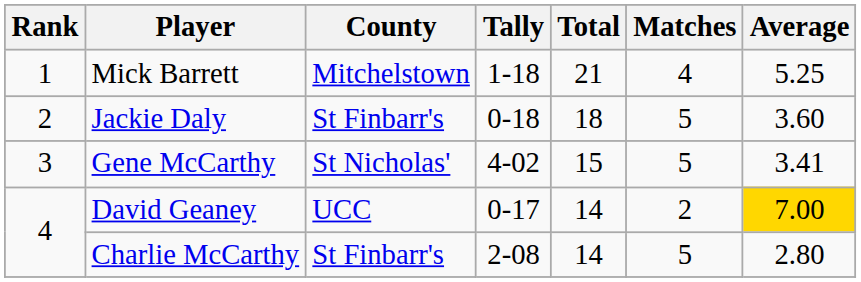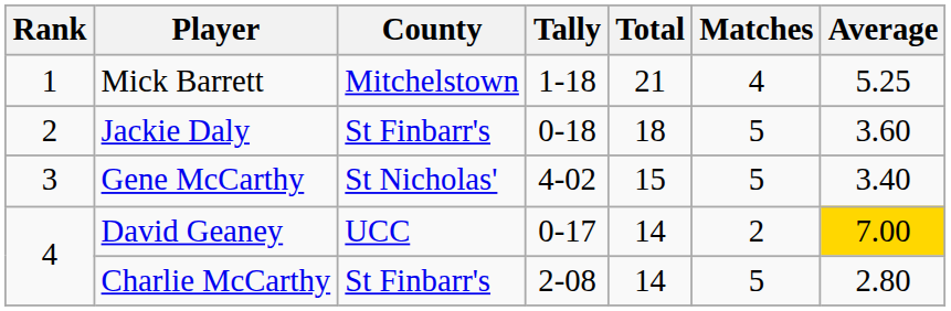Gene McCarthy | Average: 3.41 -> 3.40
